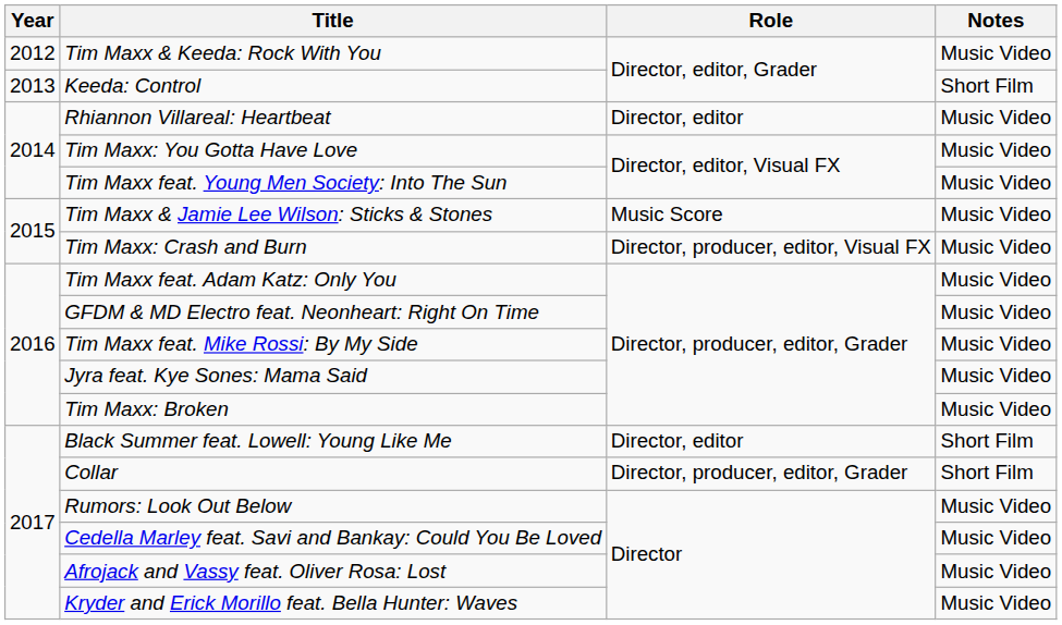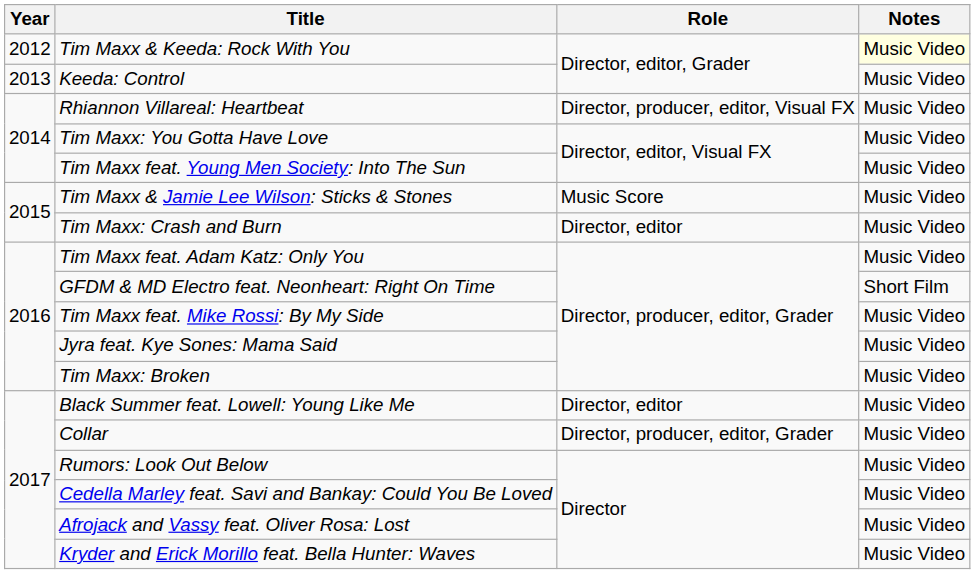Tim Maxx & Keeda: Rock With You | Notes: no background -> lightyellow background
Keeda: Control | Notes: Short Film -> Music Video
Rhiannon Villareal: Heartbeat | Role: Director, editor -> Director, producer, editor, Visual FX
Tim Maxx: Crash and Burn | Role: Director, producer, editor, Visual FX -> Director, editor
GFDM & MD Electro feat. Neonheart: Right On Time | Notes: Music Video -> Short Film
Black Summer feat. Lowell: Young Like Me | Notes: Short Film -> Music Video
Collar | Notes: Short Film -> Music Video
